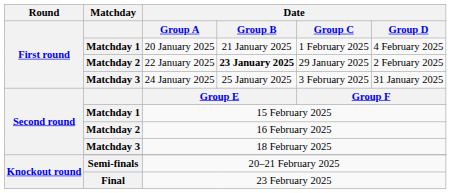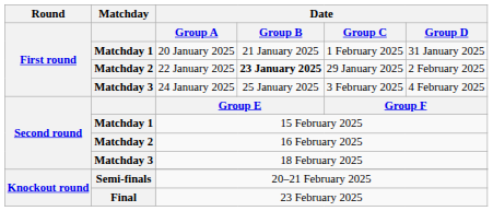20 January 2025 | Date / Group D: 4 February 2025 -> 31 January 2025
24 January 2025 | Date / Group D: 31 January 2025 -> 4 February 2025
